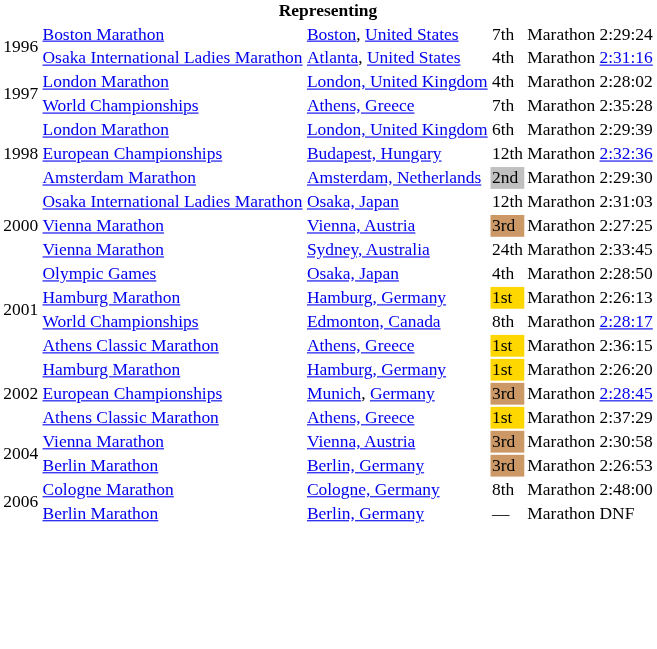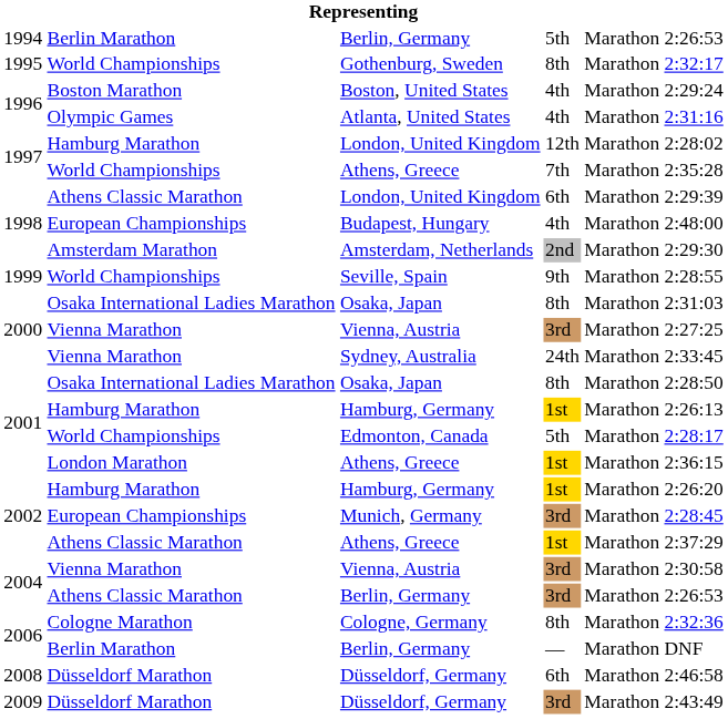+ row: 1994 | Berlin Marathon | Berlin, Germany | 5th | Marathon | 2:26:53
+ row: 1995 | World Championships | Gothenburg, Sweden | 8th | Marathon | 2:32:17
Boston, United States | column 4: 7th -> 4th
Atlanta, United States | column 2: Osaka International Ladies Marathon -> Olympic Games
1997 / London, United Kingdom | column 2: London Marathon -> Hamburg Marathon
1997 / London, United Kingdom | column 4: 4th -> 12th
1998 / London, United Kingdom | column 2: London Marathon -> Athens Classic Marathon
Budapest, Hungary | column 4: 12th -> 4th
Budapest, Hungary | column 6: 2:32:36 -> 2:48:00
+ row: 1999 | World Championships | Seville, Spain | 9th | Marathon | 2:28:55
2000 / Osaka, Japan | column 4: 12th -> 8th
2001 / Osaka, Japan | column 2: Olympic Games -> Osaka International Ladies Marathon
2001 / Osaka, Japan | column 4: 4th -> 8th
Edmonton, Canada | column 4: 8th -> 5th
2001 / Athens, Greece | column 2: Athens Classic Marathon -> London Marathon
2004 / Berlin, Germany | column 2: Berlin Marathon -> Athens Classic Marathon
Cologne, Germany | column 6: 2:48:00 -> 2:32:36
+ row: 2008 | Düsseldorf Marathon | Düsseldorf, Germany | 6th | Marathon | 2:46:58
+ row: 2009 | Düsseldorf Marathon | Düsseldorf, Germany | 3rd | Marathon | 2:43:49
